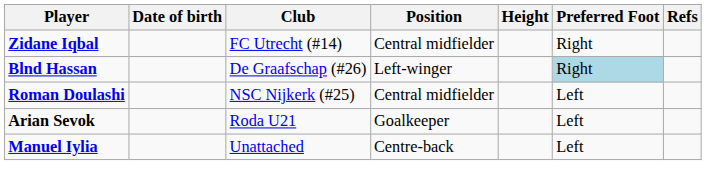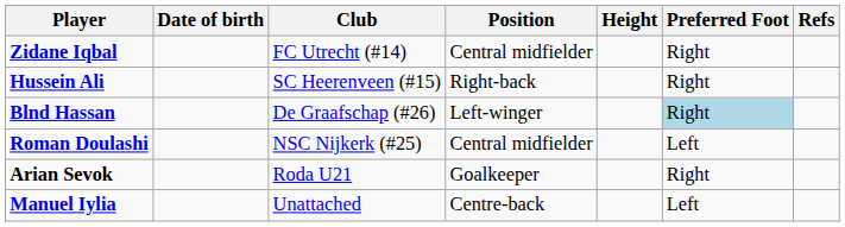+ row: Hussein Ali | SC Heerenveen (#15) | Right-back | Right
Arian Sevok | Preferred Foot: Left -> Right
